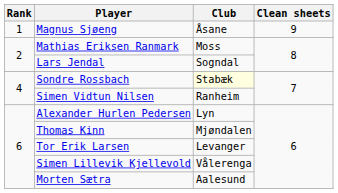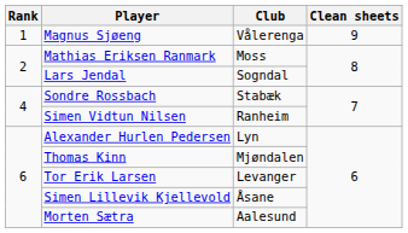Magnus Sjøeng | Club: Åsane -> Vålerenga
Sondre Rossbach | Club: lightyellow background -> no background
Simen Lillevik Kjellevold | Club: Vålerenga -> Åsane
